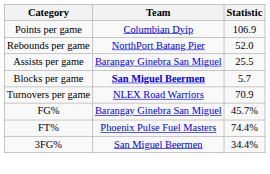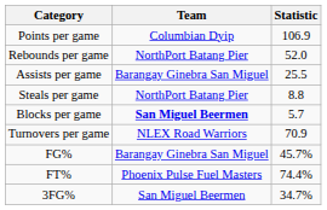+ row: Steals per game | NorthPort Batang Pier | 8.8
3FG% | Statistic: 34.4% -> 34.7%
